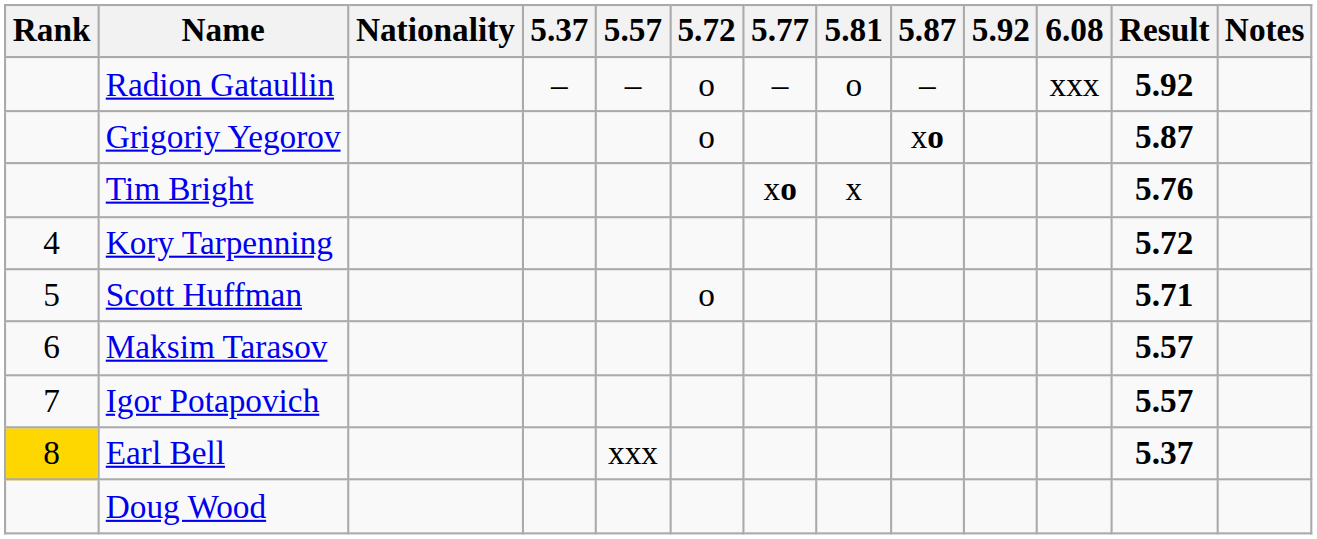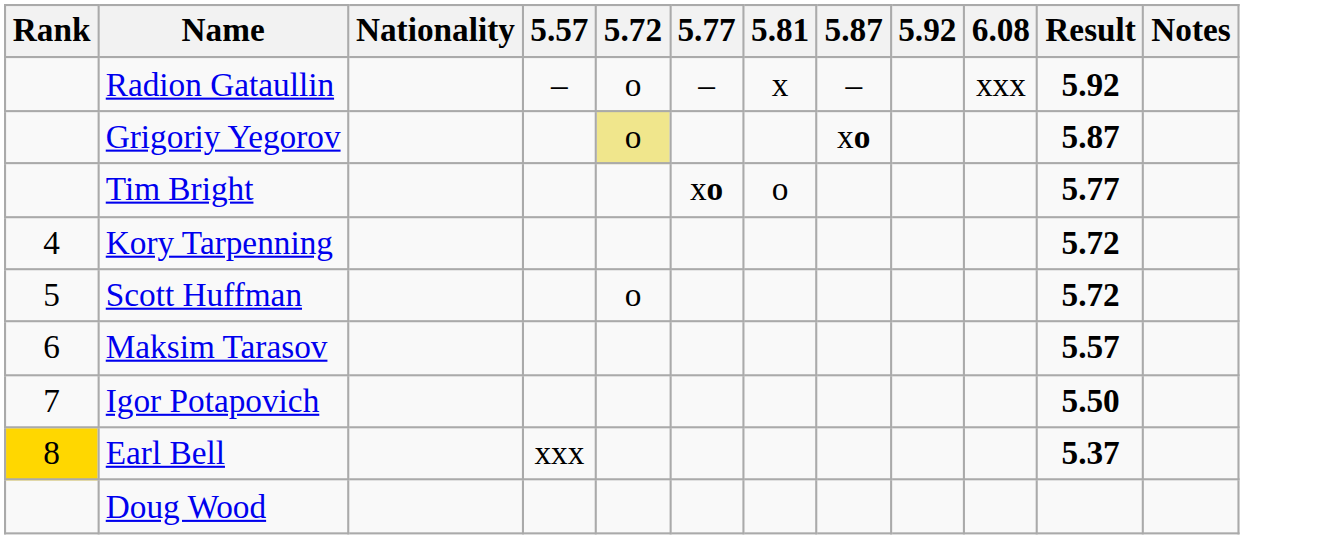- column: 5.37 | –
Radion Gataullin | 5.81: o -> x
Grigoriy Yegorov | 5.72: no background -> khaki background
Tim Bright | 5.81: x -> o
Tim Bright | Result: 5.76 -> 5.77
Scott Huffman | Result: 5.71 -> 5.72
Igor Potapovich | Result: 5.57 -> 5.50
